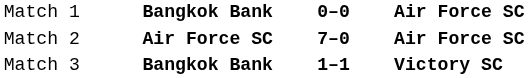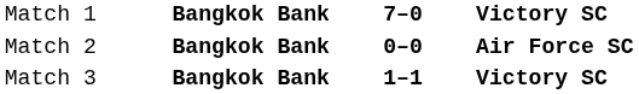Match 1 | column 3: 0–0 -> 7–0
Match 1 | column 4: Air Force SC -> Victory SC
Match 2 | column 2: Air Force SC -> Bangkok Bank
Match 2 | column 3: 7–0 -> 0–0
